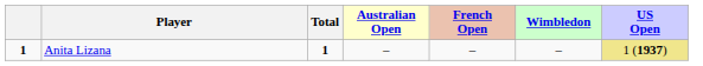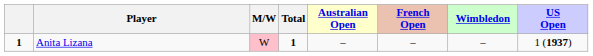+ column: M/W | W
Anita Lizana | US Open: khaki background -> no background
